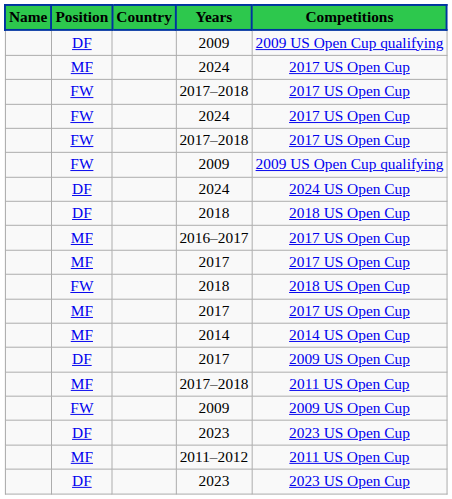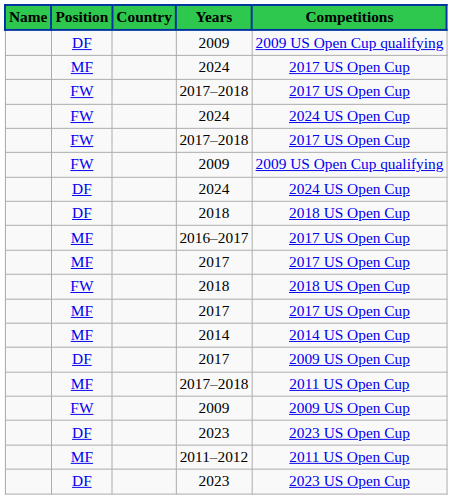FW / 2024 | Competitions: 2017 US Open Cup -> 2024 US Open Cup
